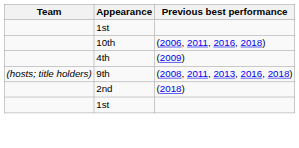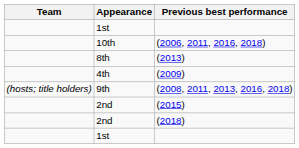+ row: 8th | (2013)
+ row: 2nd | (2015)
